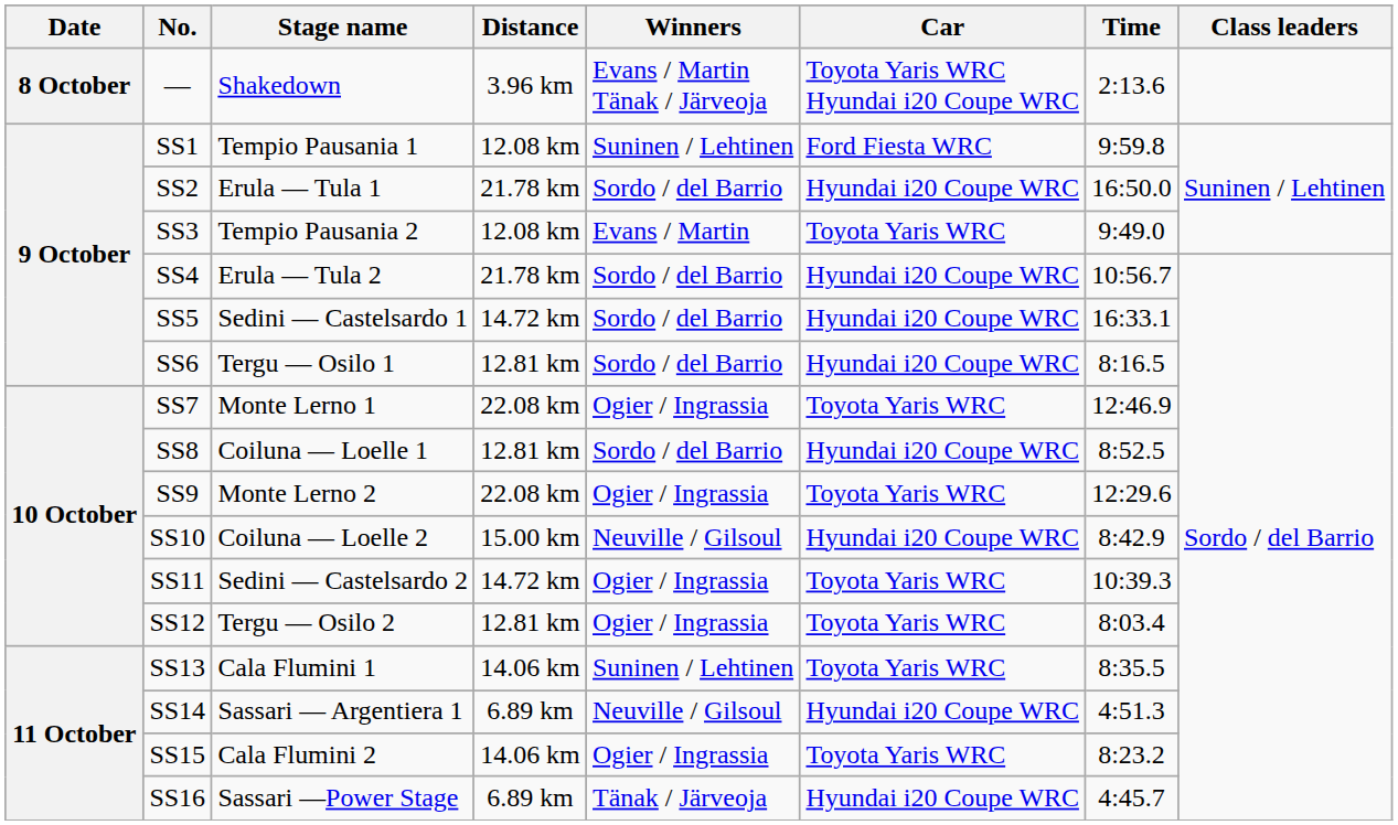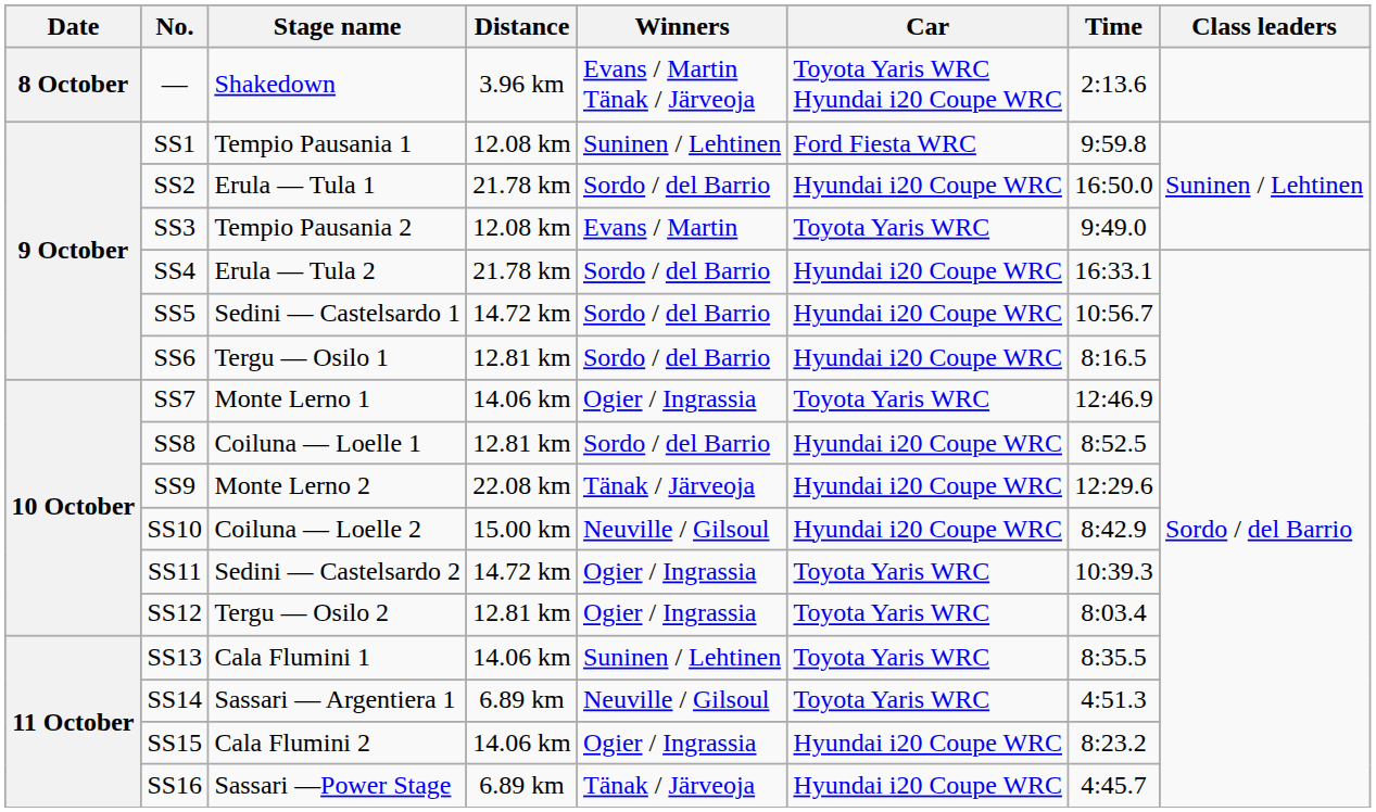SS4 | Time: 10:56.7 -> 16:33.1
SS5 | Time: 16:33.1 -> 10:56.7
SS7 | Distance: 22.08 km -> 14.06 km
SS9 | Winners: Ogier / Ingrassia -> Tänak / Järveoja
SS9 | Car: Toyota Yaris WRC -> Hyundai i20 Coupe WRC
SS14 | Car: Hyundai i20 Coupe WRC -> Toyota Yaris WRC
SS15 | Car: Toyota Yaris WRC -> Hyundai i20 Coupe WRC
